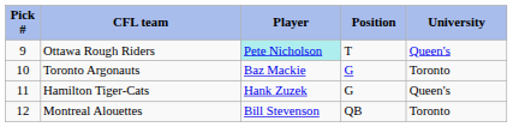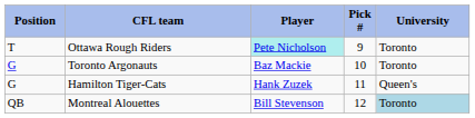columns swapped: Pick # <-> Position
Ottawa Rough Riders | University: Queen's -> Toronto
Montreal Alouettes | University: no background -> lightblue background
